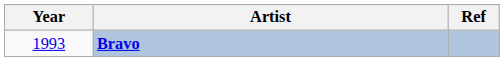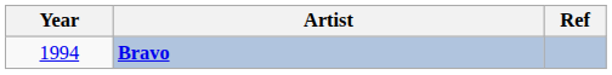Bravo | Year: 1993 -> 1994
